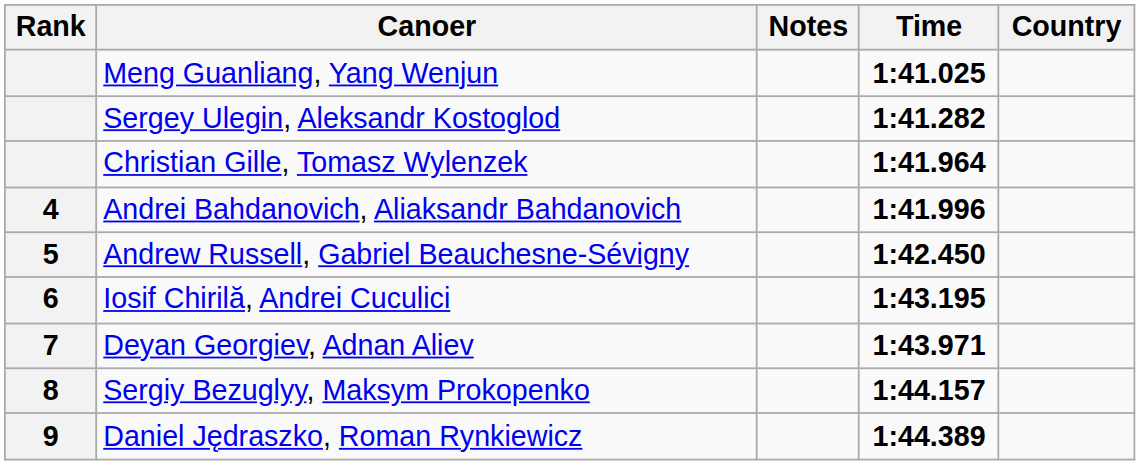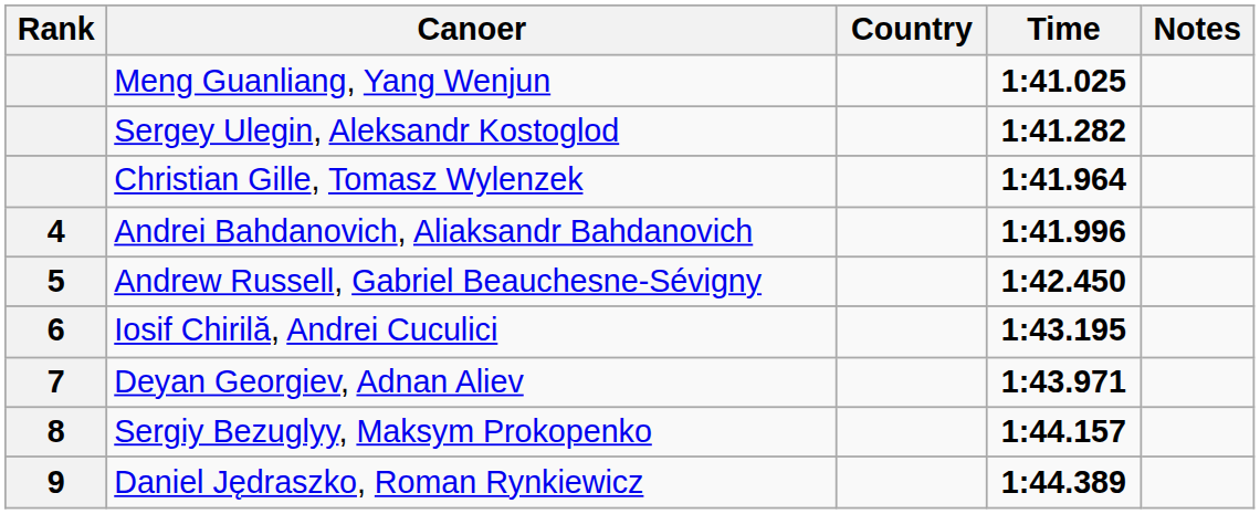columns swapped: Country <-> Notes
